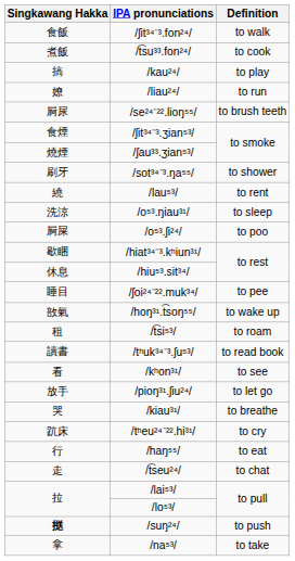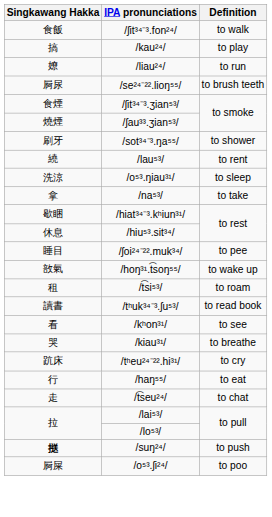- row: 煮飯 | /t͡su³³.fon²⁴/ | to cook
rows swapped: /o⁵³.ʃi²⁴/ <-> /na⁵³/
- row: 放手 | /pioŋ³¹.ʃiu²⁴/ | to let go
